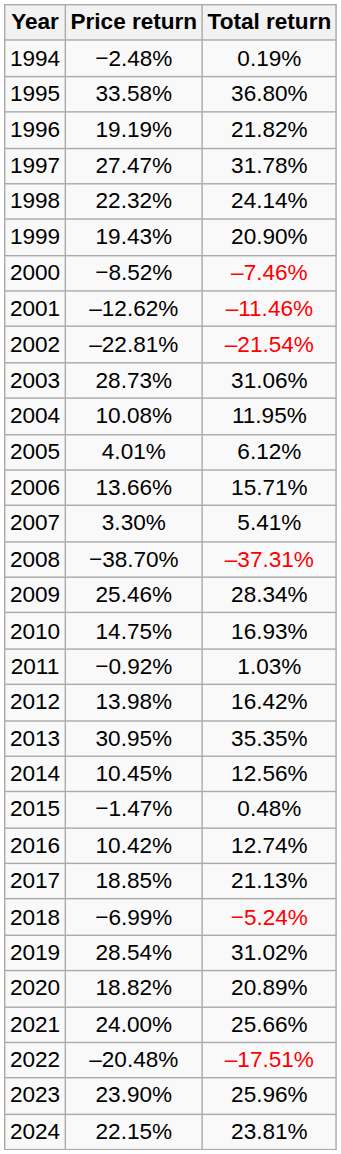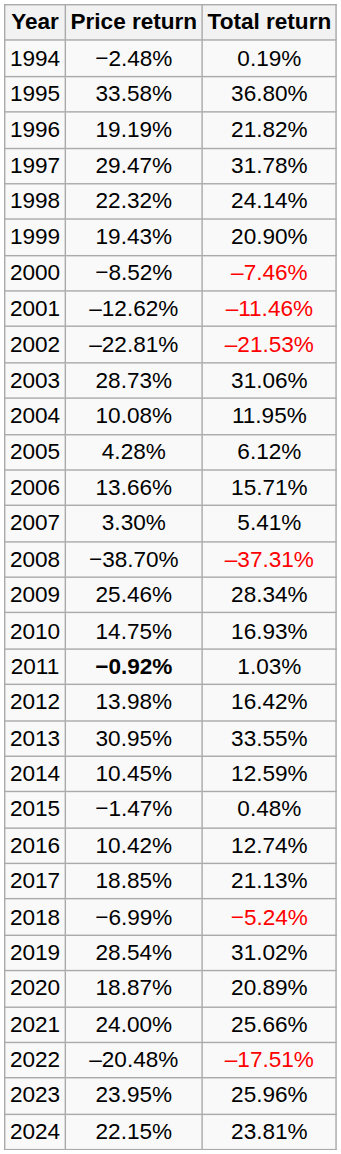1997 | Price return: 27.47% -> 29.47%
2002 | Total return: –21.54% -> –21.53%
2005 | Price return: 4.01% -> 4.28%
2011 | Price return: normal -> bold
2013 | Total return: 35.35% -> 33.55%
2014 | Total return: 12.56% -> 12.59%
2020 | Price return: 18.82% -> 18.87%
2023 | Price return: 23.90% -> 23.95%
